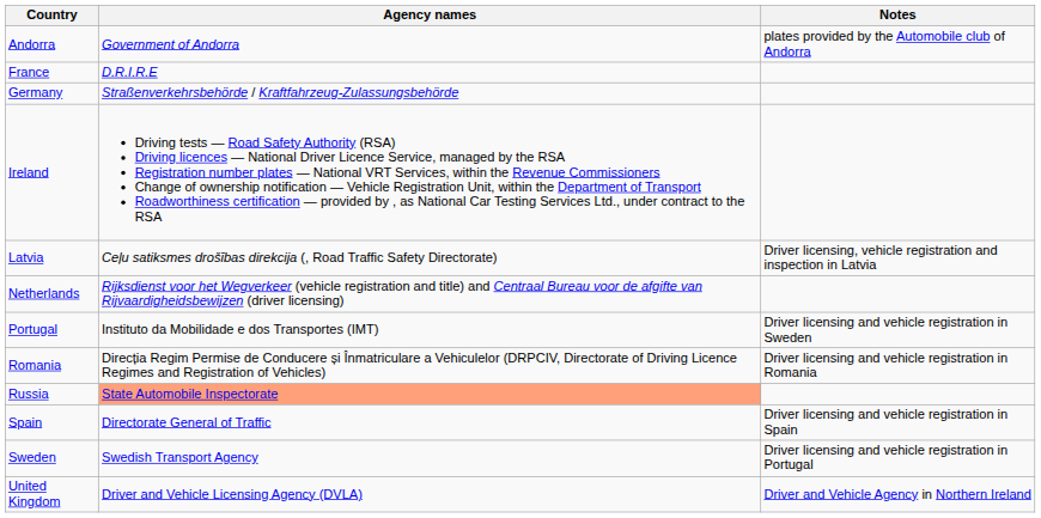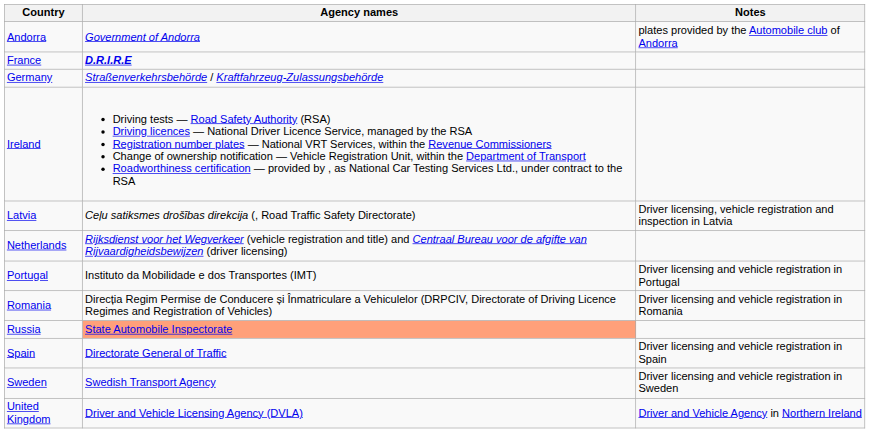France | Agency names: normal -> bold
Portugal | Notes: Driver licensing and vehicle registration in Sweden -> Driver licensing and vehicle registration in Portugal
Sweden | Notes: Driver licensing and vehicle registration in Portugal -> Driver licensing and vehicle registration in Sweden
